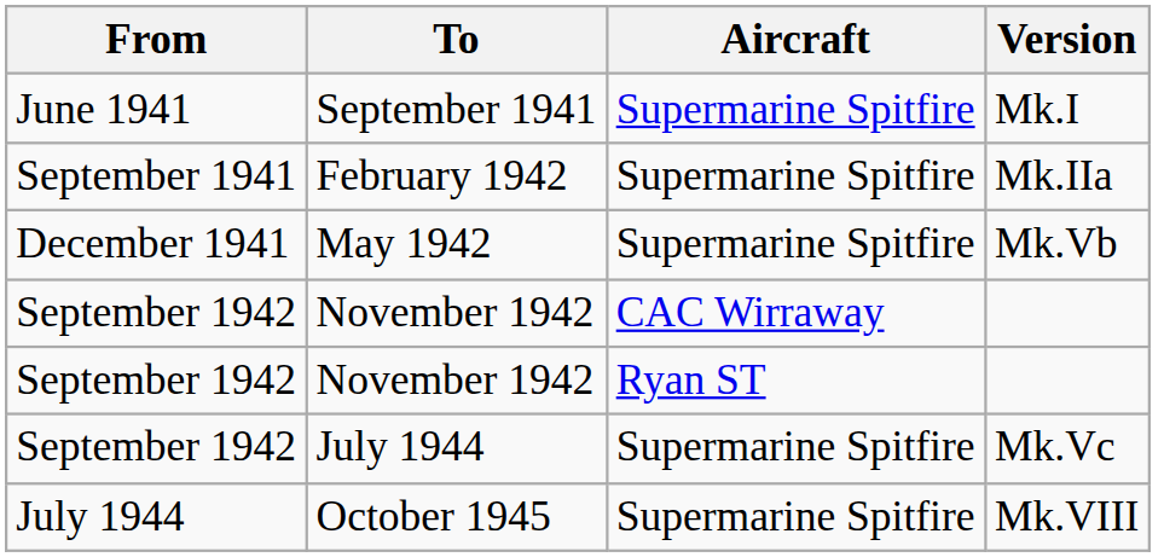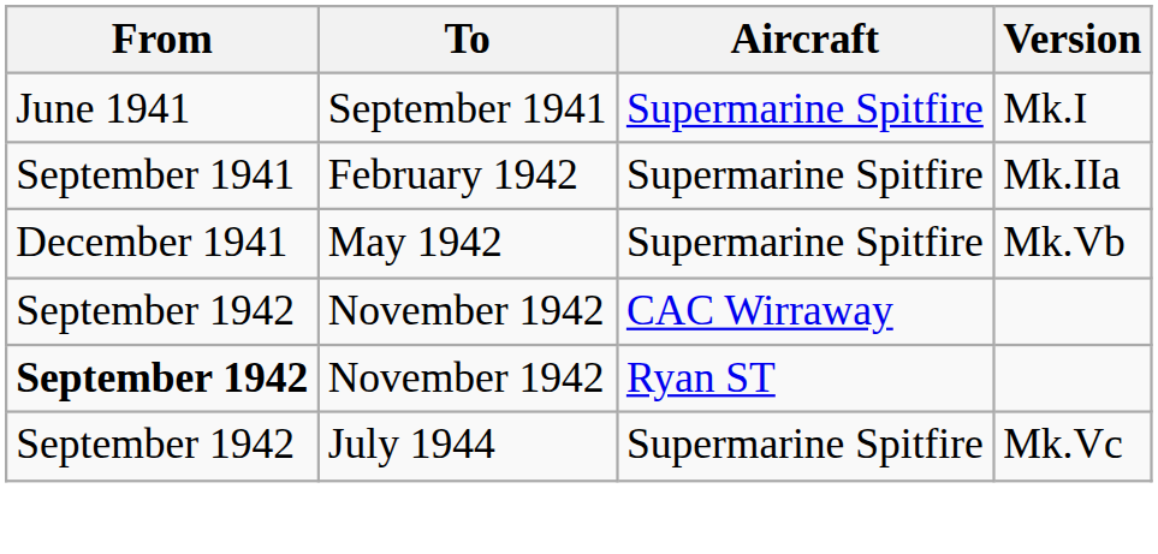November 1942 / Ryan ST | From: normal -> bold
- row: July 1944 | October 1945 | Supermarine Spitfire | Mk.VIII
